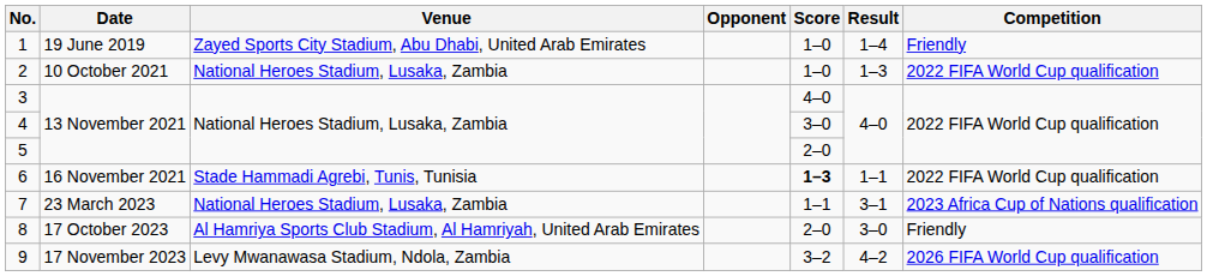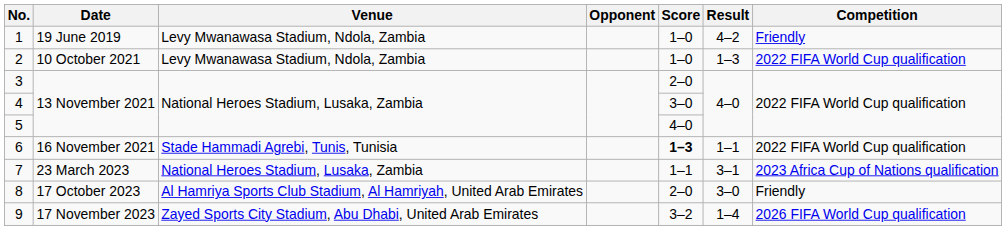1 | Venue: Zayed Sports City Stadium, Abu Dhabi, United Arab Emirates -> Levy Mwanawasa Stadium, Ndola, Zambia
1 | Result: 1–4 -> 4–2
2 | Venue: National Heroes Stadium, Lusaka, Zambia -> Levy Mwanawasa Stadium, Ndola, Zambia
3 | Score: 4–0 -> 2–0
5 | Score: 2–0 -> 4–0
9 | Venue: Levy Mwanawasa Stadium, Ndola, Zambia -> Zayed Sports City Stadium, Abu Dhabi, United Arab Emirates
9 | Result: 4–2 -> 1–4
